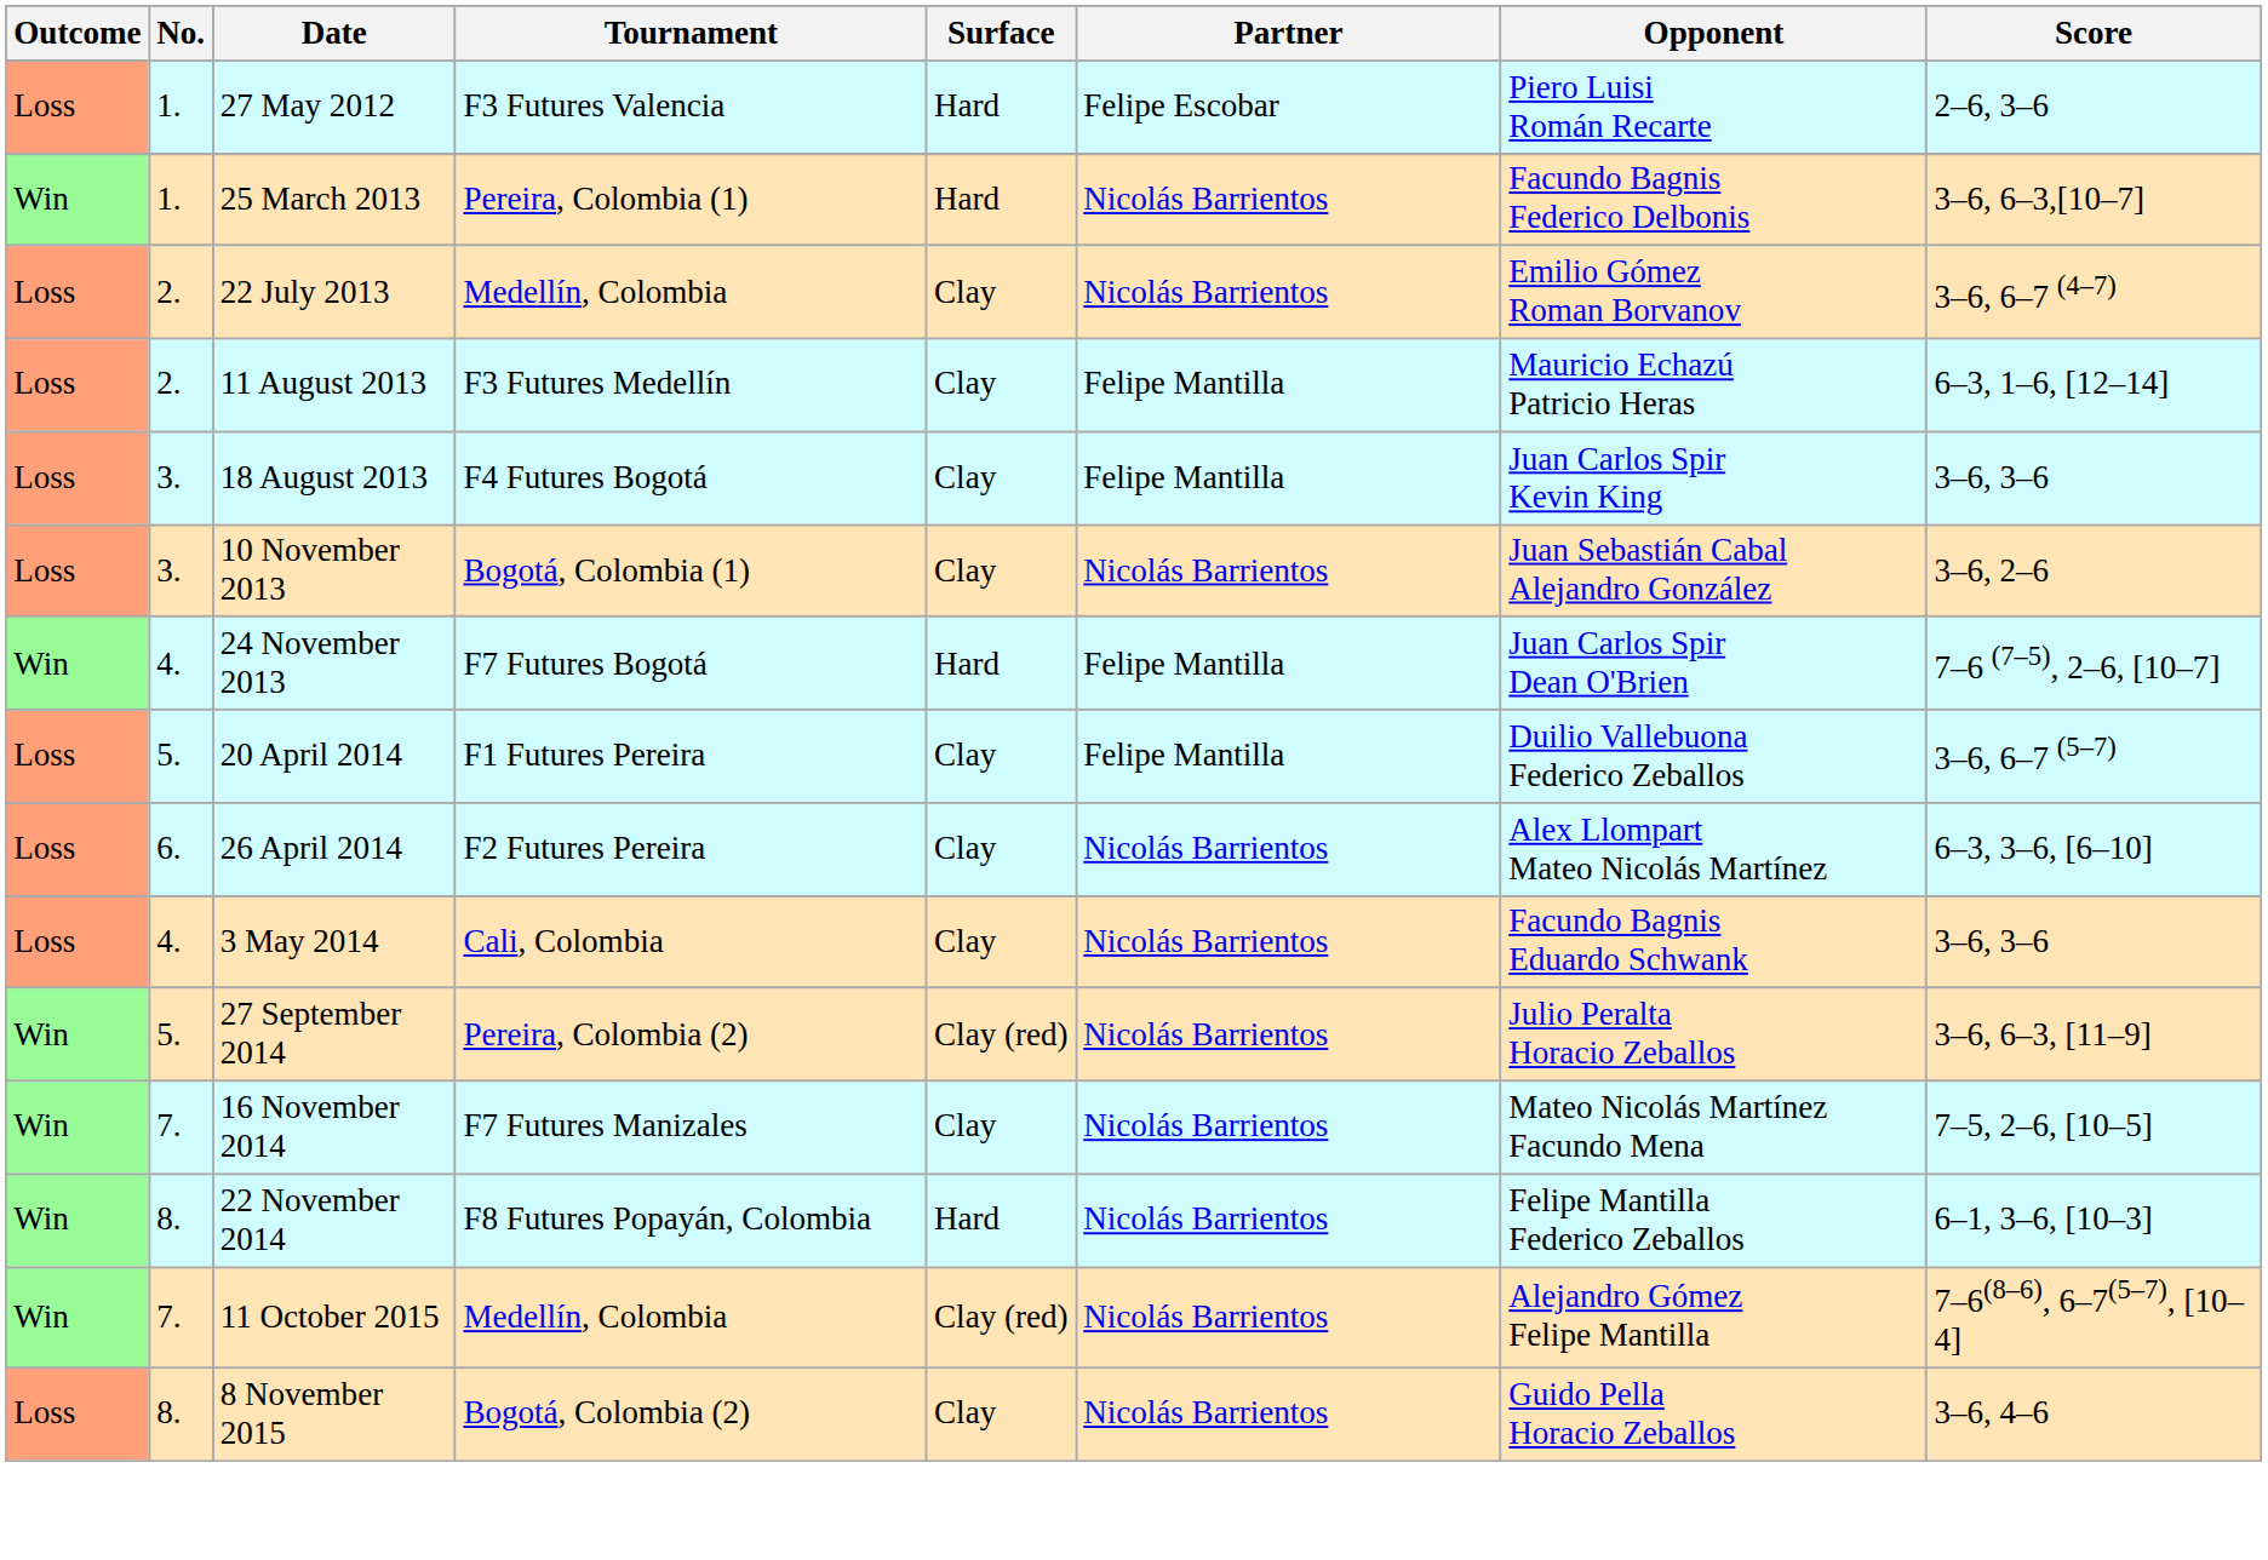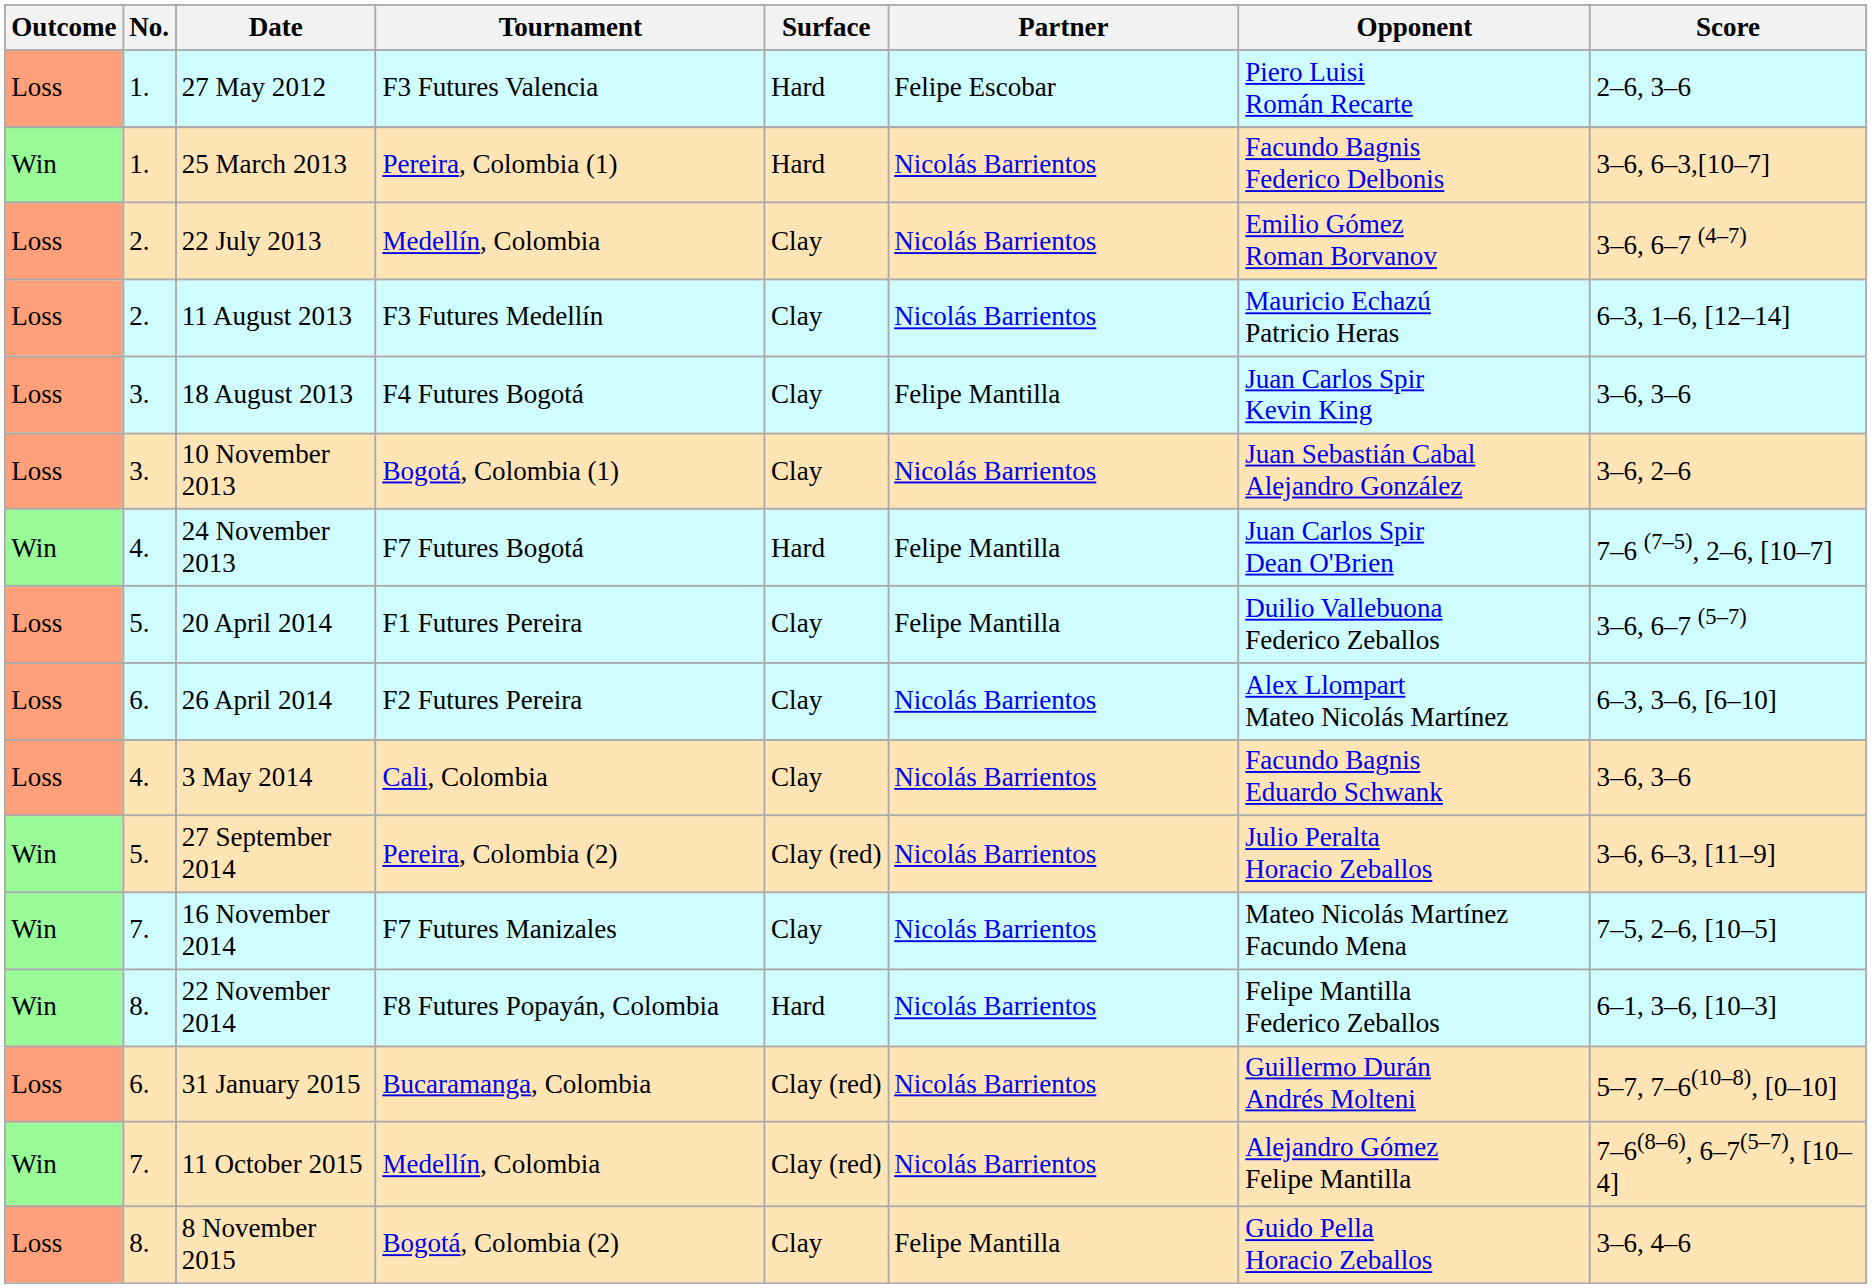11 August 2013 | Partner: Felipe Mantilla -> Nicolás Barrientos
+ row: Loss | 6. | 31 January 2015 | Bucaramanga, Colombia | Clay (red) | Nicolás Barrientos | Guillermo Durán Andrés Molteni | 5–7, 7–6(10–8), [0–10]
8 November 2015 | Partner: Nicolás Barrientos -> Felipe Mantilla
